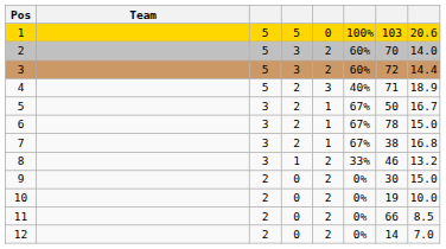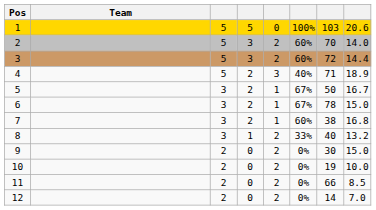7 | column 6: 67% -> 60%
8 | column 7: 46 -> 40
